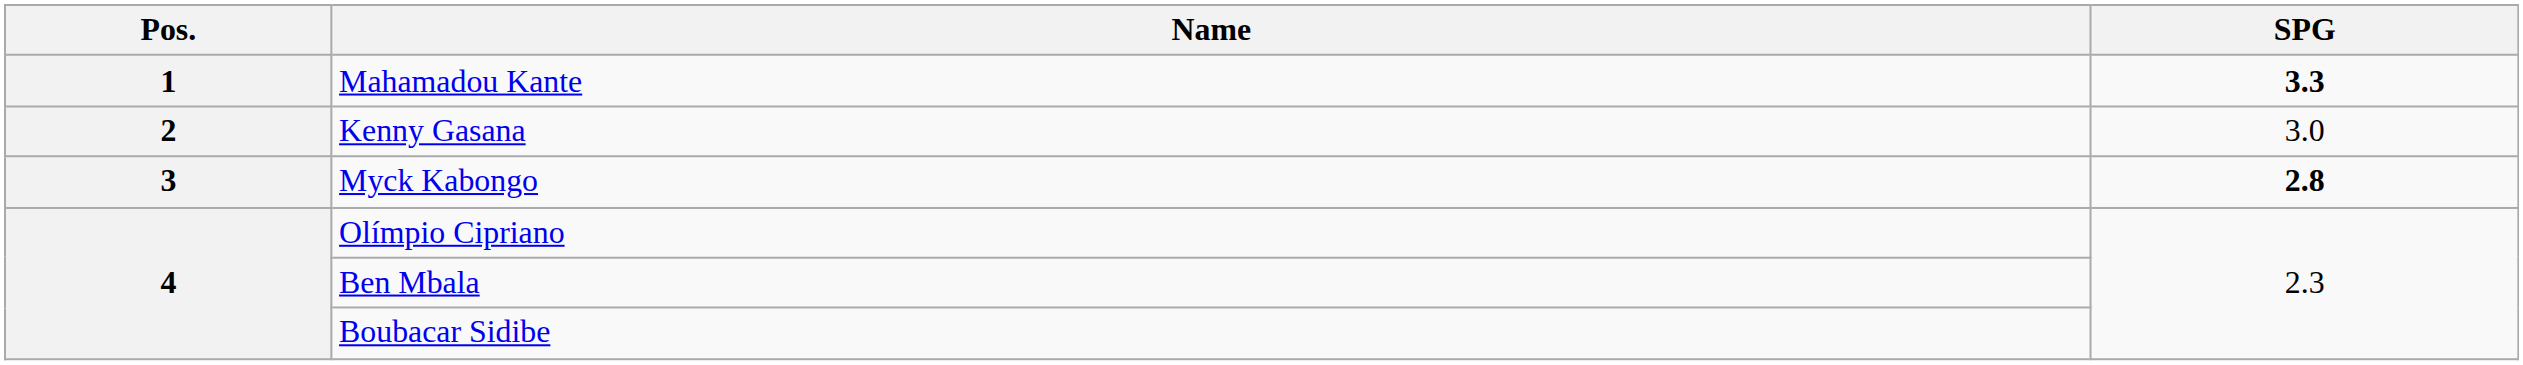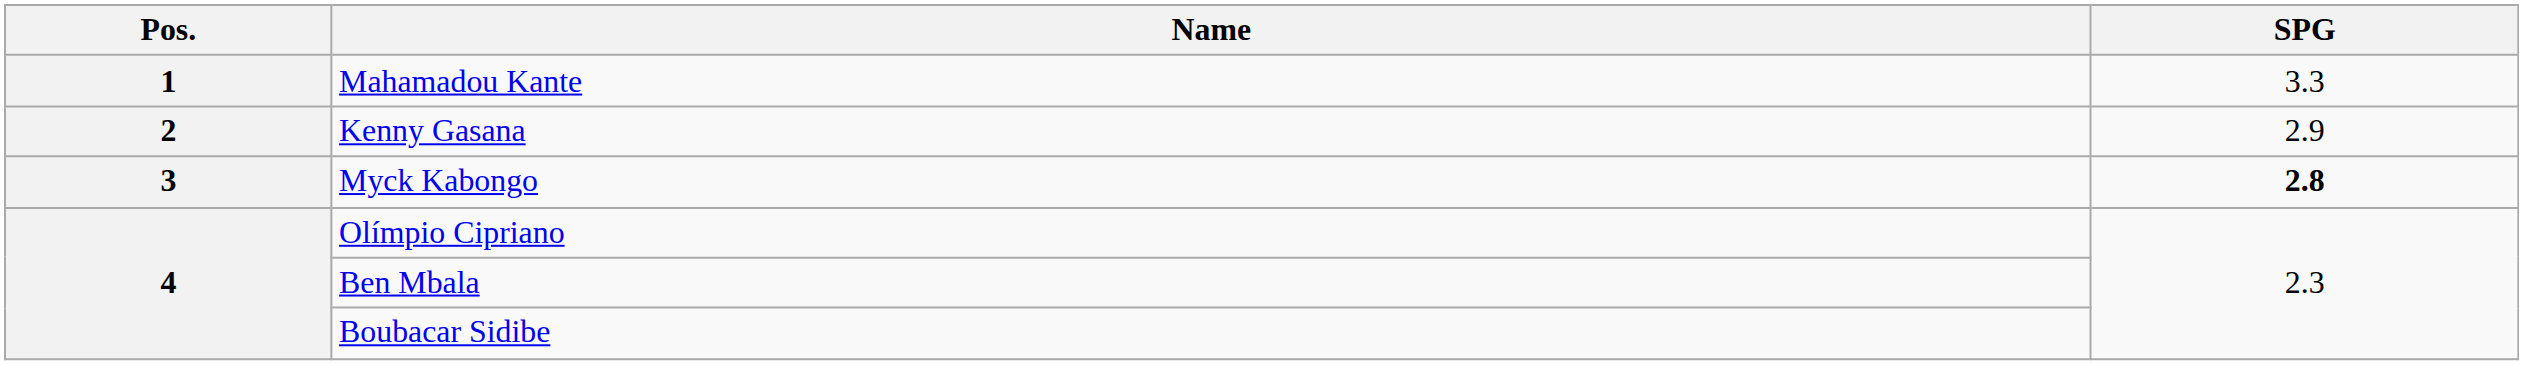Mahamadou Kante | SPG: bold -> normal
Kenny Gasana | SPG: 3.0 -> 2.9
